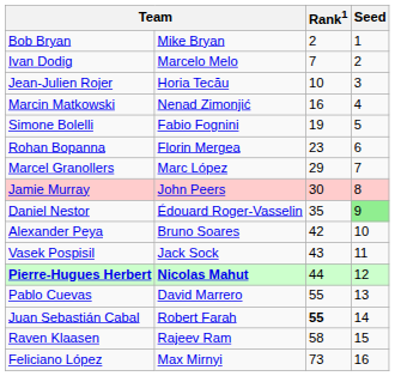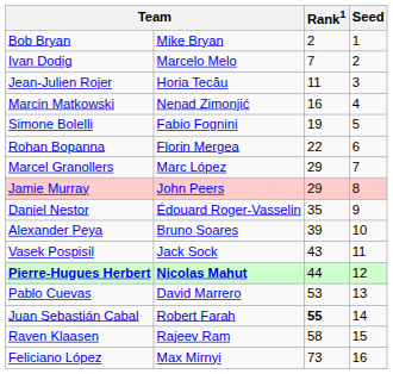Jean-Julien Rojer | Rank1: 10 -> 11
Rohan Bopanna | Rank1: 23 -> 22
Jamie Murray | Rank1: 30 -> 29
Daniel Nestor | Seed: lightgreen background -> no background
Alexander Peya | Rank1: 42 -> 39
Pablo Cuevas | Rank1: 55 -> 53
